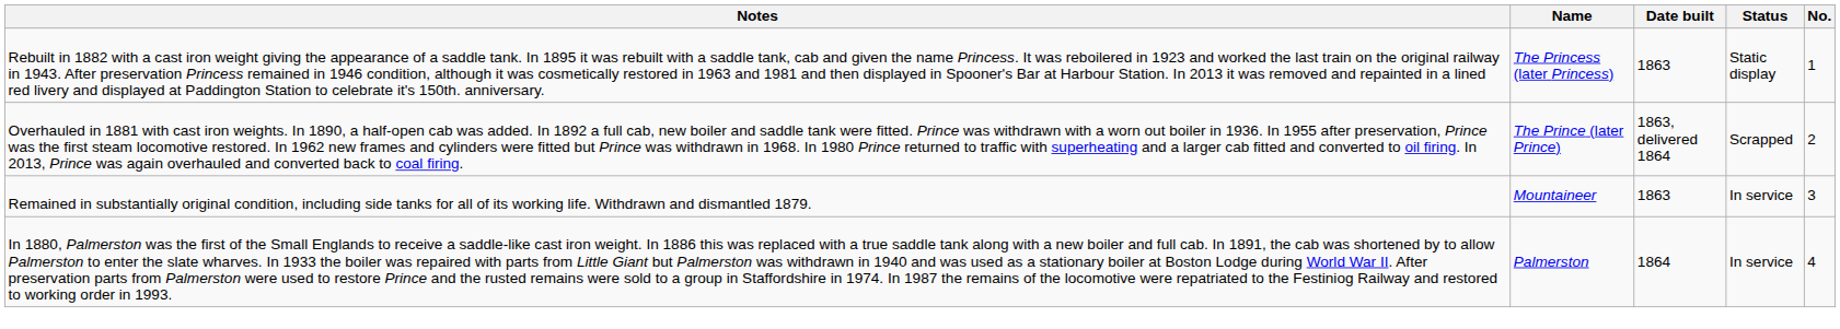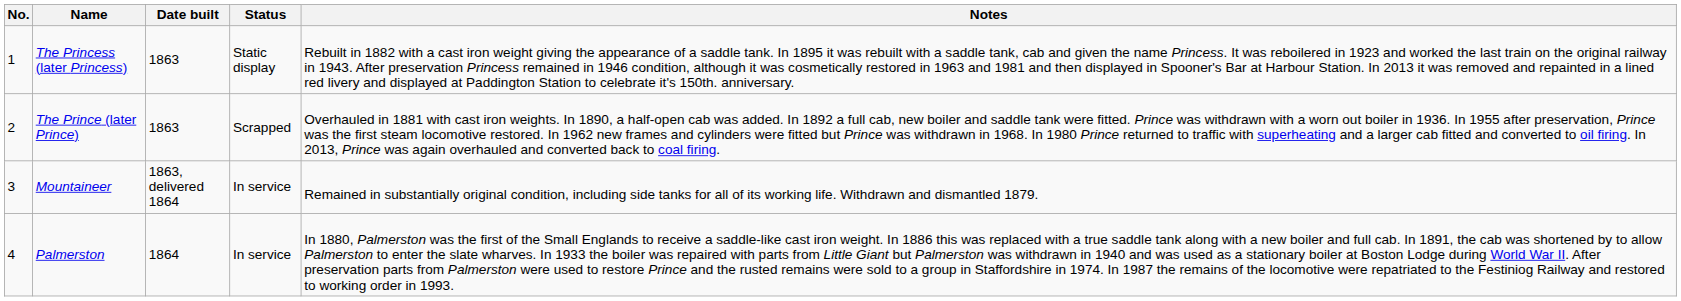columns swapped: No. <-> Notes
The Prince (later Prince) | Date built: 1863, delivered 1864 -> 1863
Mountaineer | Date built: 1863 -> 1863, delivered 1864
